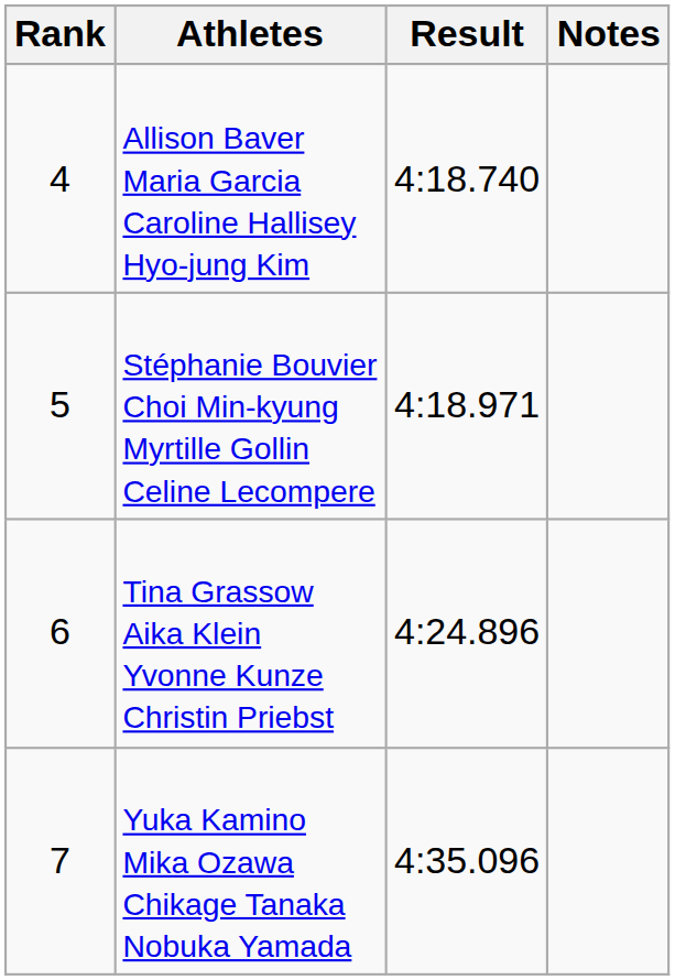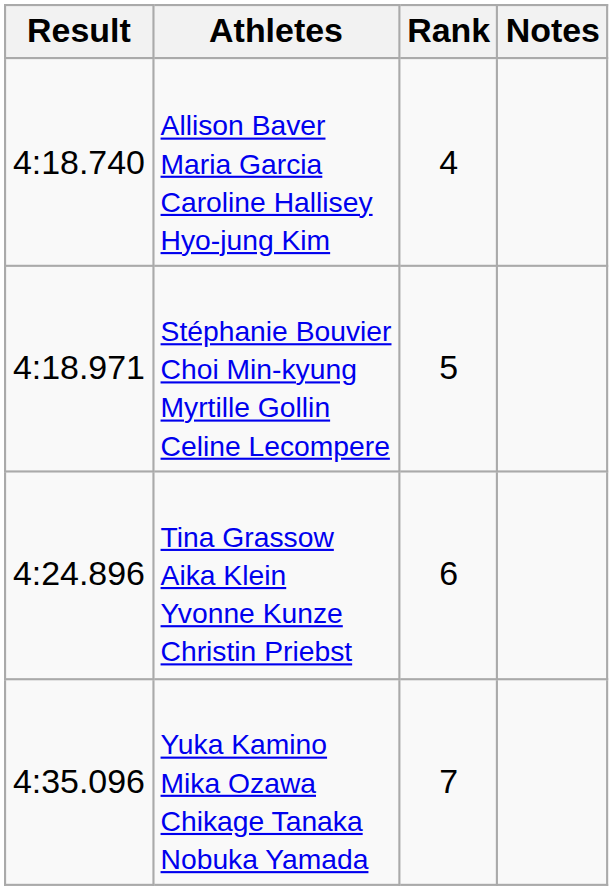columns swapped: Rank <-> Result
